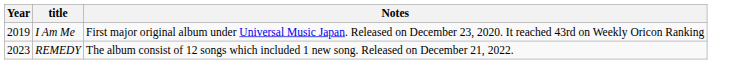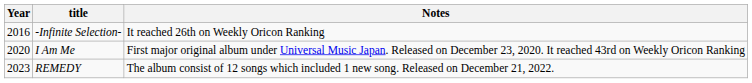+ row: 2016 | -Infinite Selection- | It reached 26th on Weekly Oricon Ranking
I Am Me | Year: 2019 -> 2020
